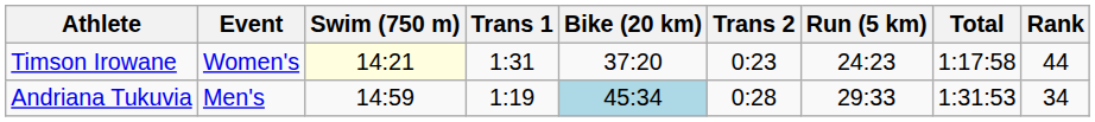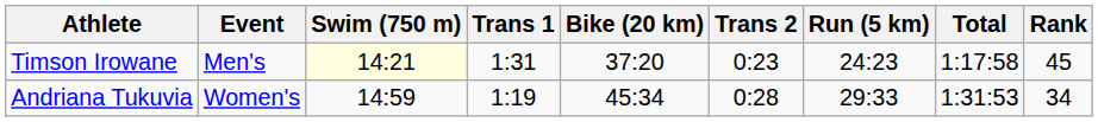Timson Irowane | Event: Women's -> Men's
Timson Irowane | Rank: 44 -> 45
Andriana Tukuvia | Event: Men's -> Women's
Andriana Tukuvia | Bike (20 km): lightblue background -> no background
